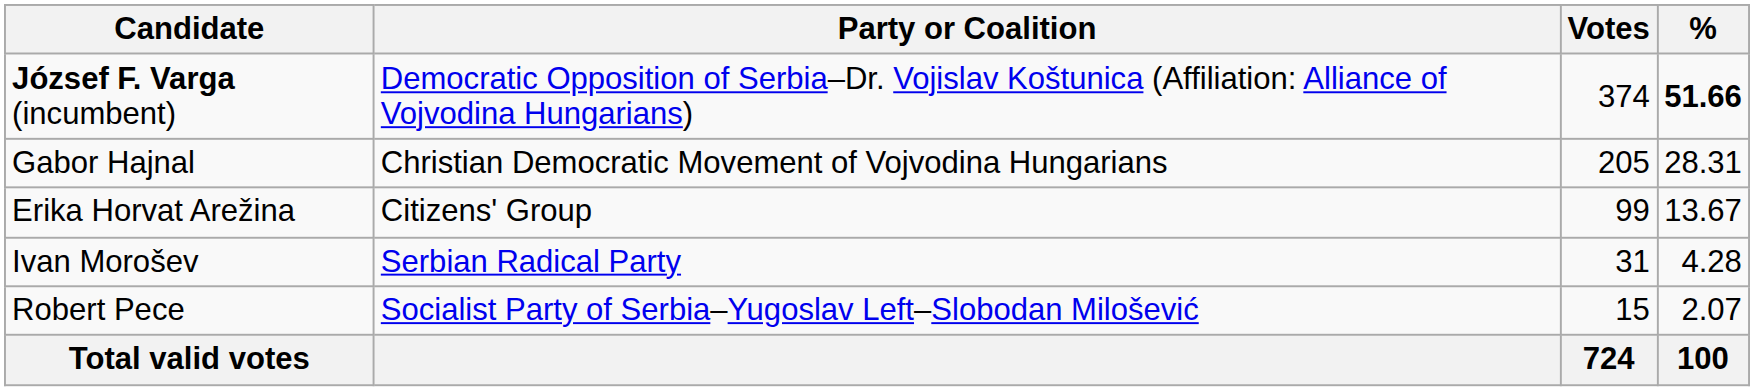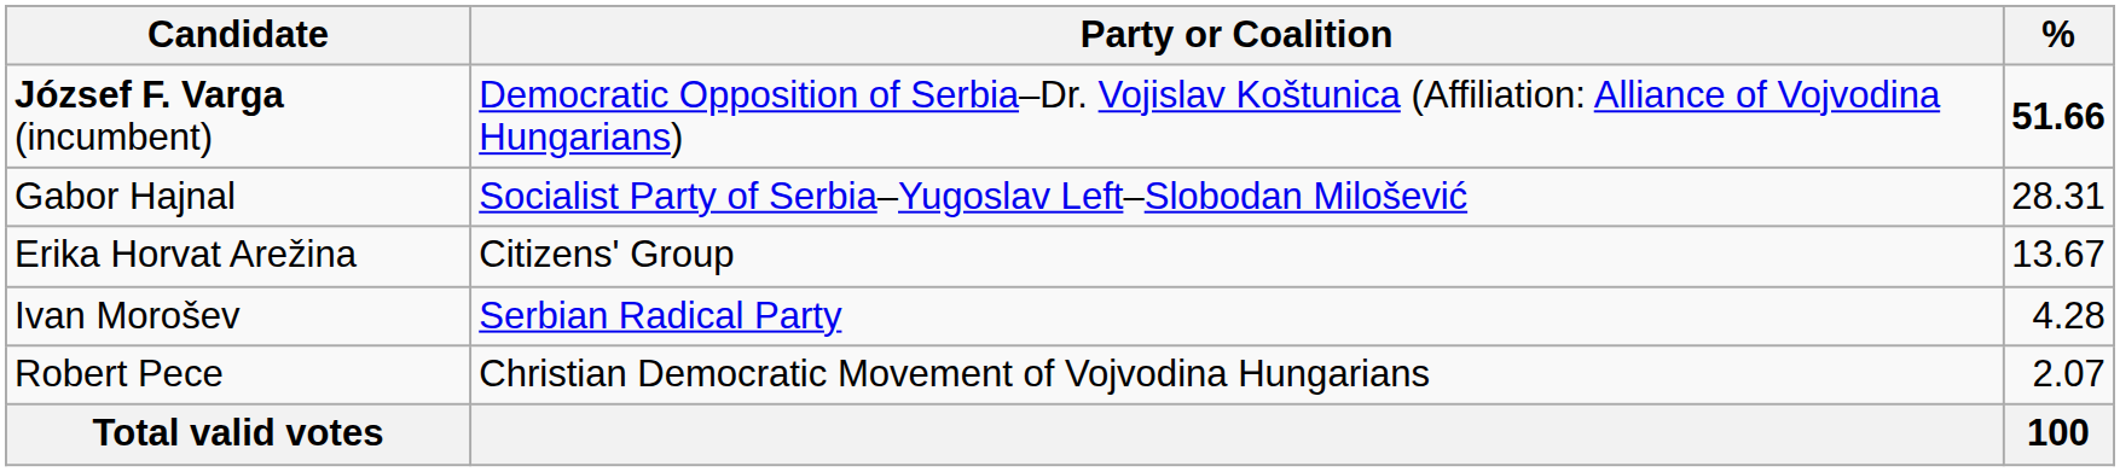- column: Votes | 374 | 205 | 99 | 31 | 15 | 724
Gabor Hajnal | Party or Coalition: Christian Democratic Movement of Vojvodina Hungarians -> Socialist Party of Serbia–Yugoslav Left–Slobodan Milošević
Robert Pece | Party or Coalition: Socialist Party of Serbia–Yugoslav Left–Slobodan Milošević -> Christian Democratic Movement of Vojvodina Hungarians
